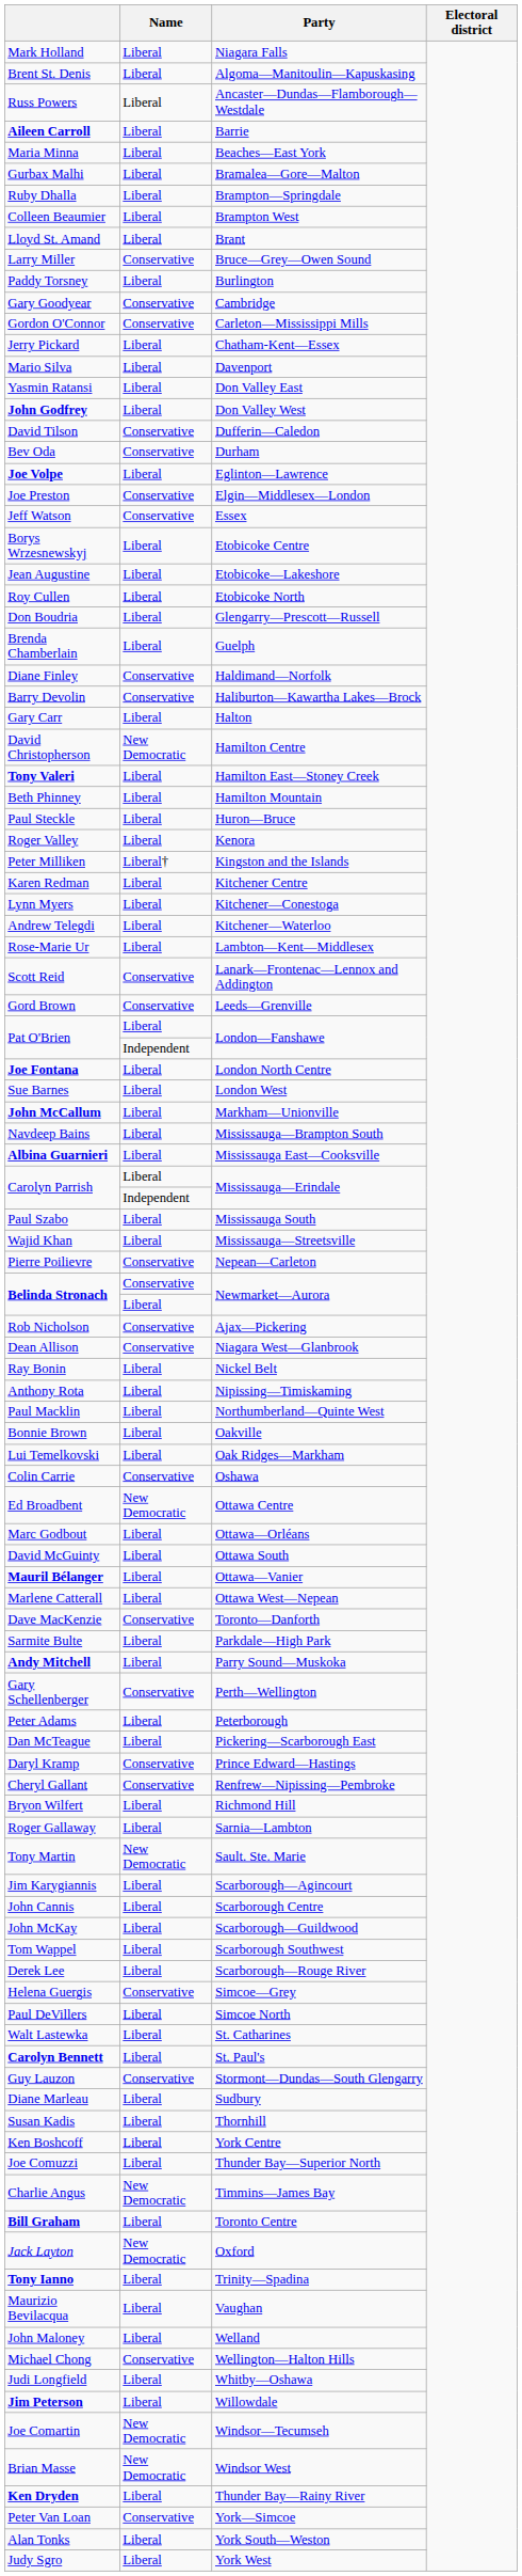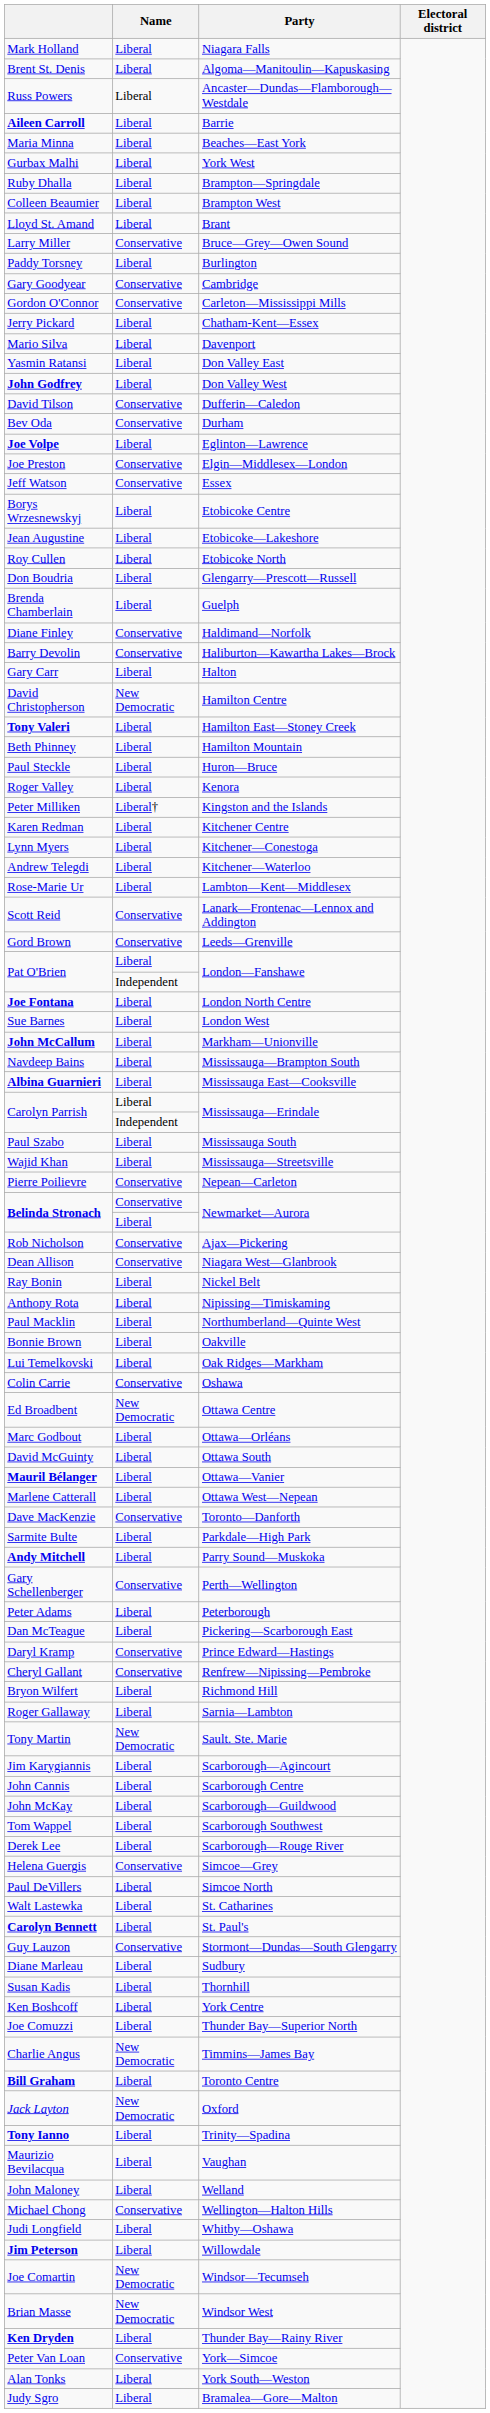Gurbax Malhi | Party: Bramalea—Gore—Malton -> York West
Judy Sgro | Party: York West -> Bramalea—Gore—Malton
